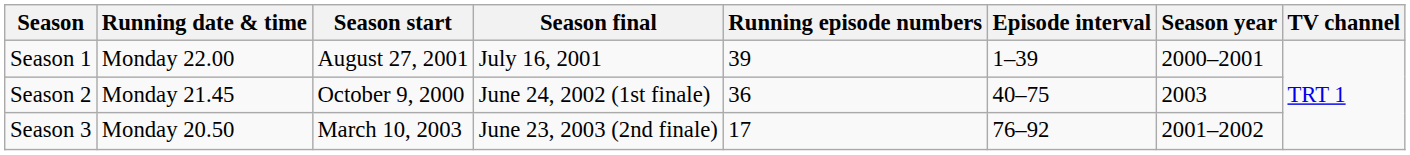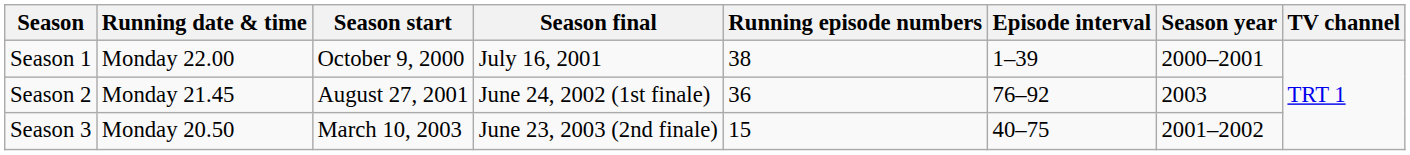Season 1 | Season start: August 27, 2001 -> October 9, 2000
Season 1 | Running episode numbers: 39 -> 38
Season 2 | Season start: October 9, 2000 -> August 27, 2001
Season 2 | Episode interval: 40–75 -> 76–92
Season 3 | Running episode numbers: 17 -> 15
Season 3 | Episode interval: 76–92 -> 40–75
